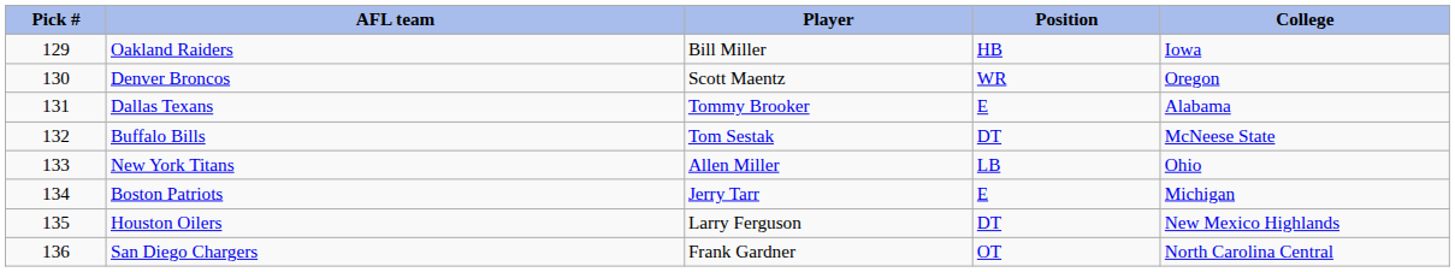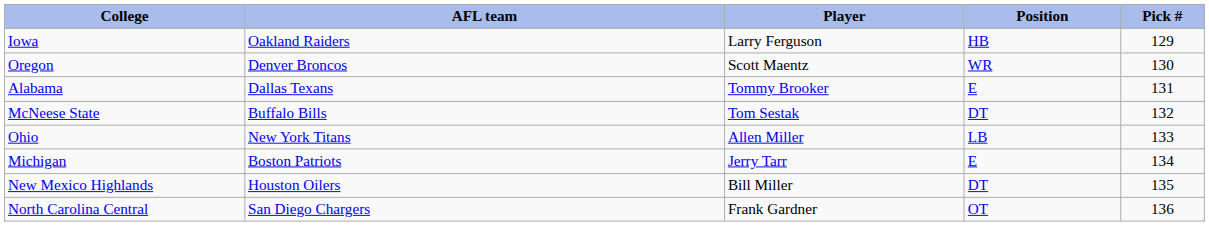columns swapped: Pick # <-> College
Oakland Raiders | Player: Bill Miller -> Larry Ferguson
Houston Oilers | Player: Larry Ferguson -> Bill Miller
